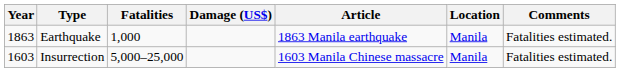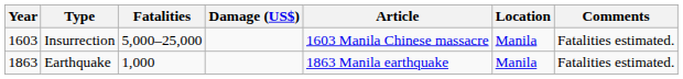rows swapped: Insurrection <-> Earthquake
